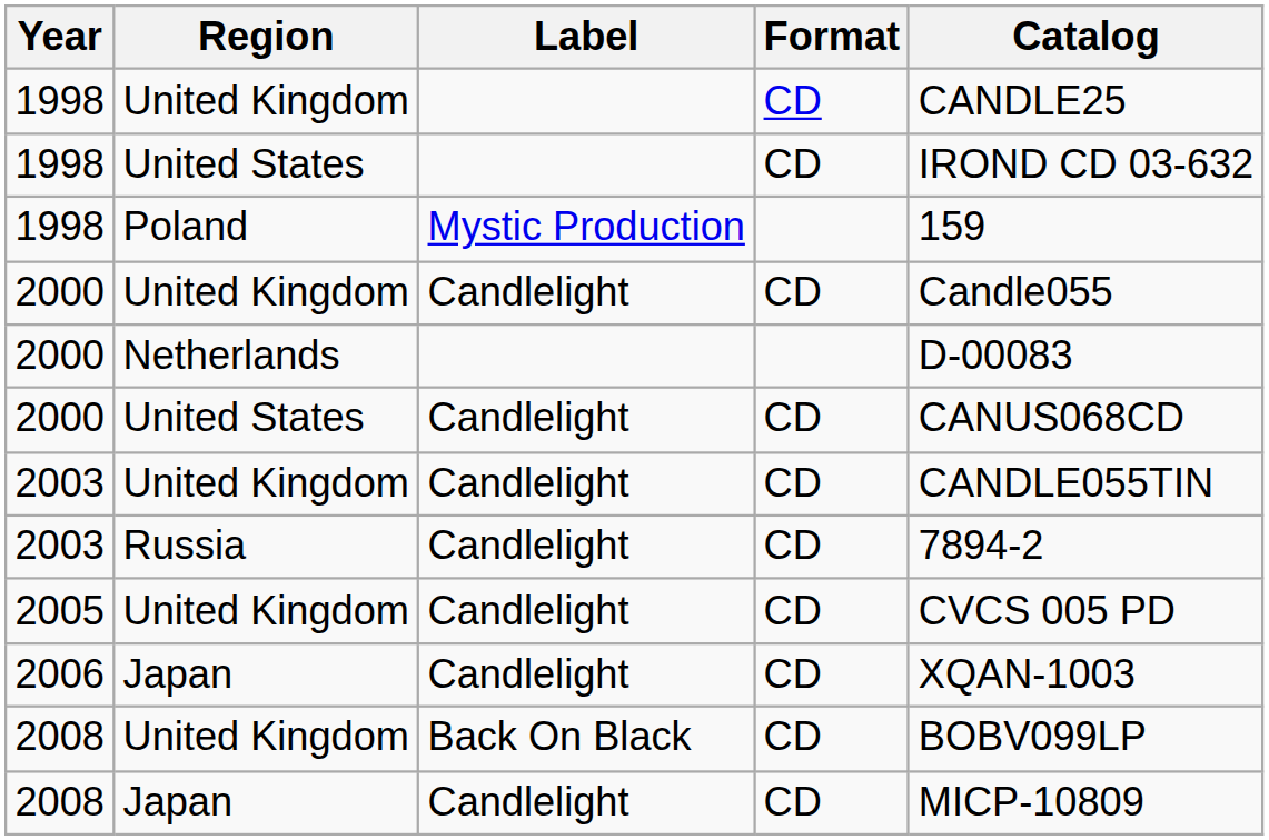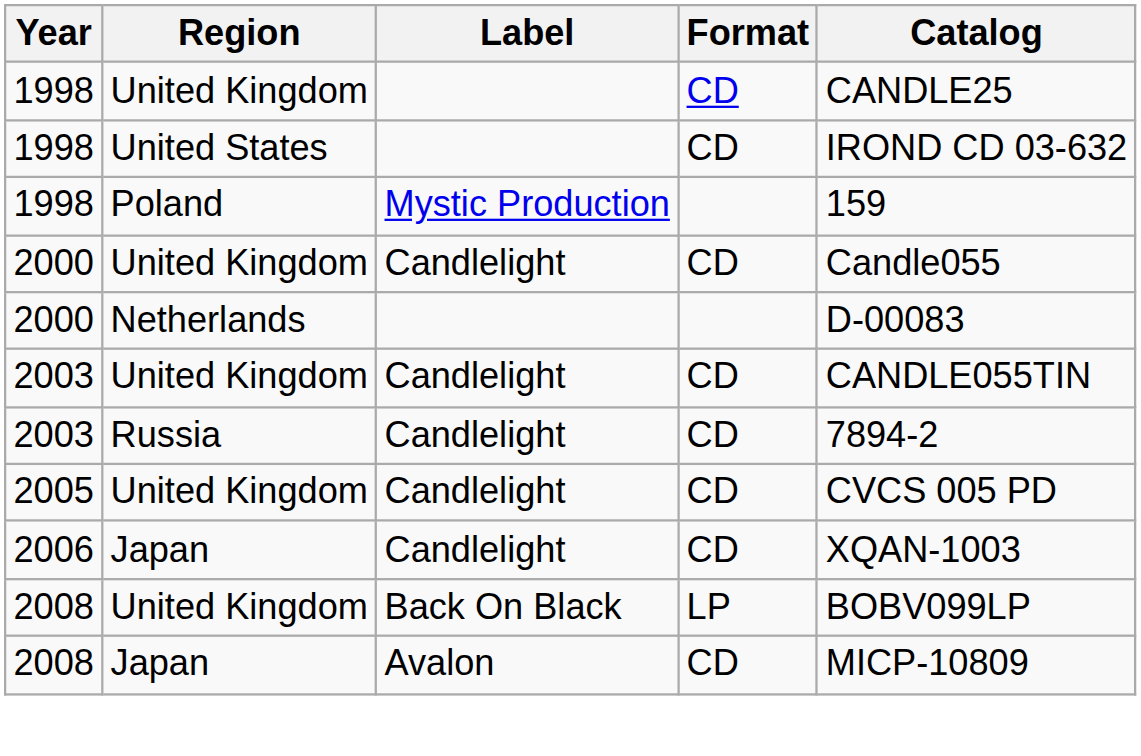- row: 2000 | United States | Candlelight | CD | CANUS068CD
2008 / United Kingdom | Format: CD -> LP
2008 / Japan | Label: Candlelight -> Avalon
